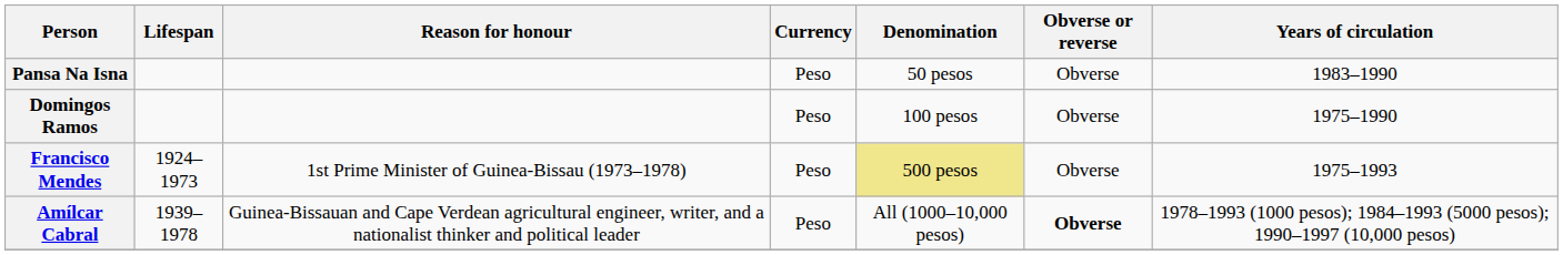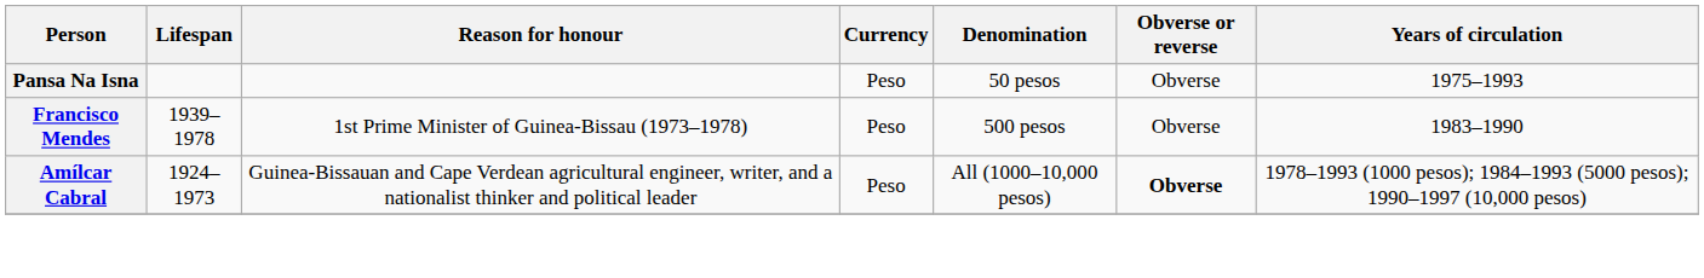Pansa Na Isna | Years of circulation: 1983–1990 -> 1975–1993
- row: Domingos Ramos | Peso | 100 pesos | Obverse | 1975–1990
Francisco Mendes | Lifespan: 1924–1973 -> 1939–1978
Francisco Mendes | Denomination: khaki background -> no background
Francisco Mendes | Years of circulation: 1975–1993 -> 1983–1990
Amílcar Cabral | Lifespan: 1939–1978 -> 1924–1973
